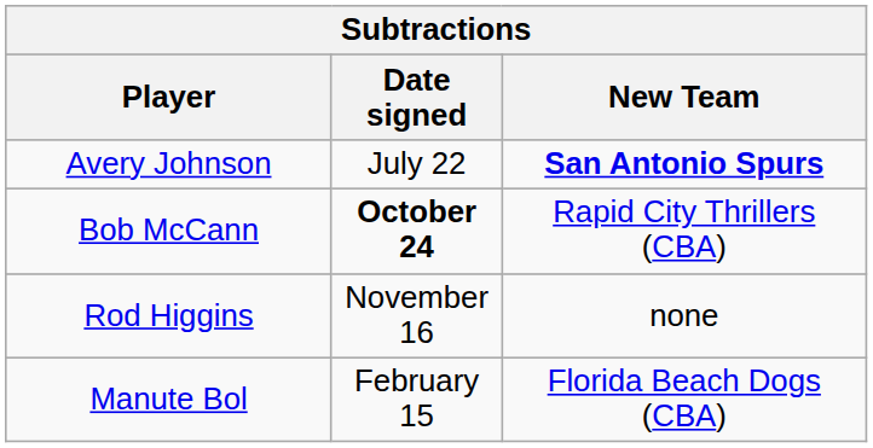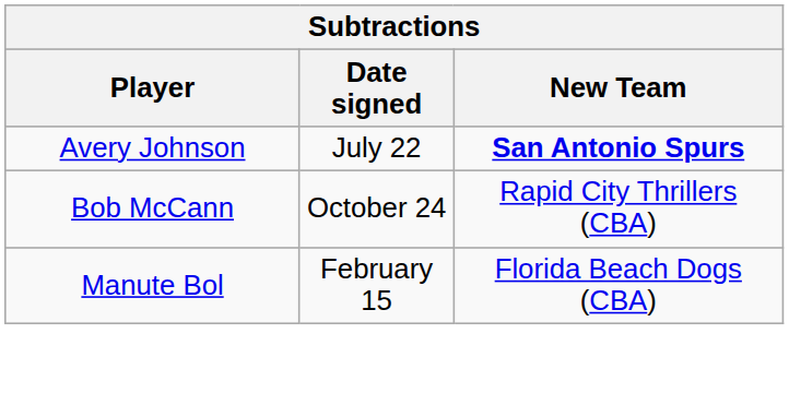Bob McCann | Date signed: bold -> normal
- row: Rod Higgins | November 16 | none
